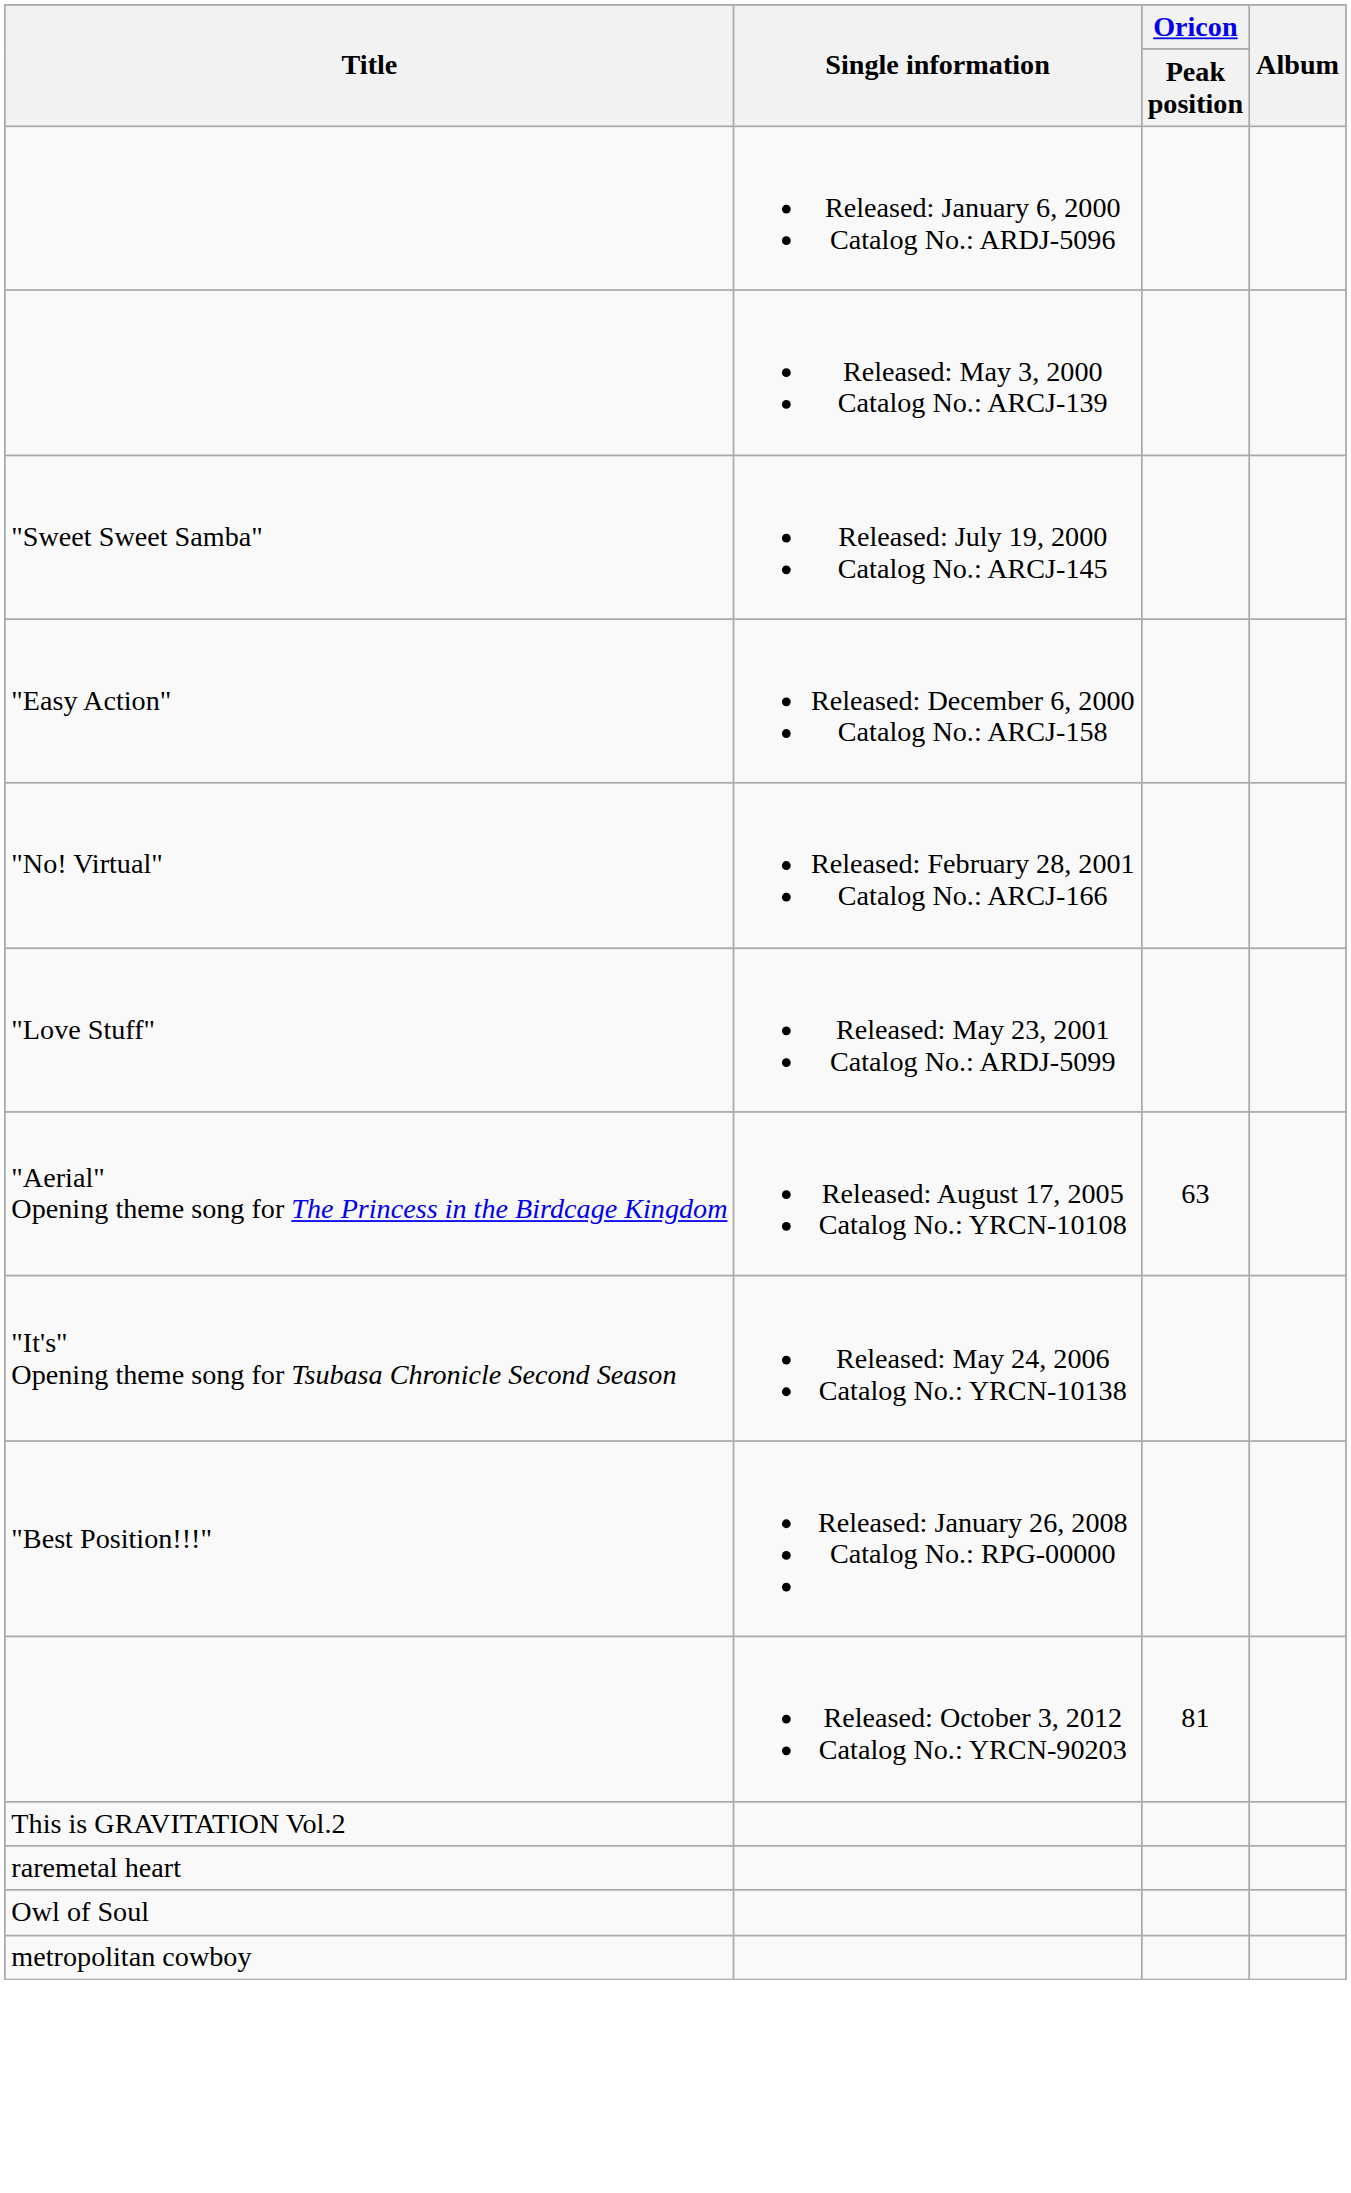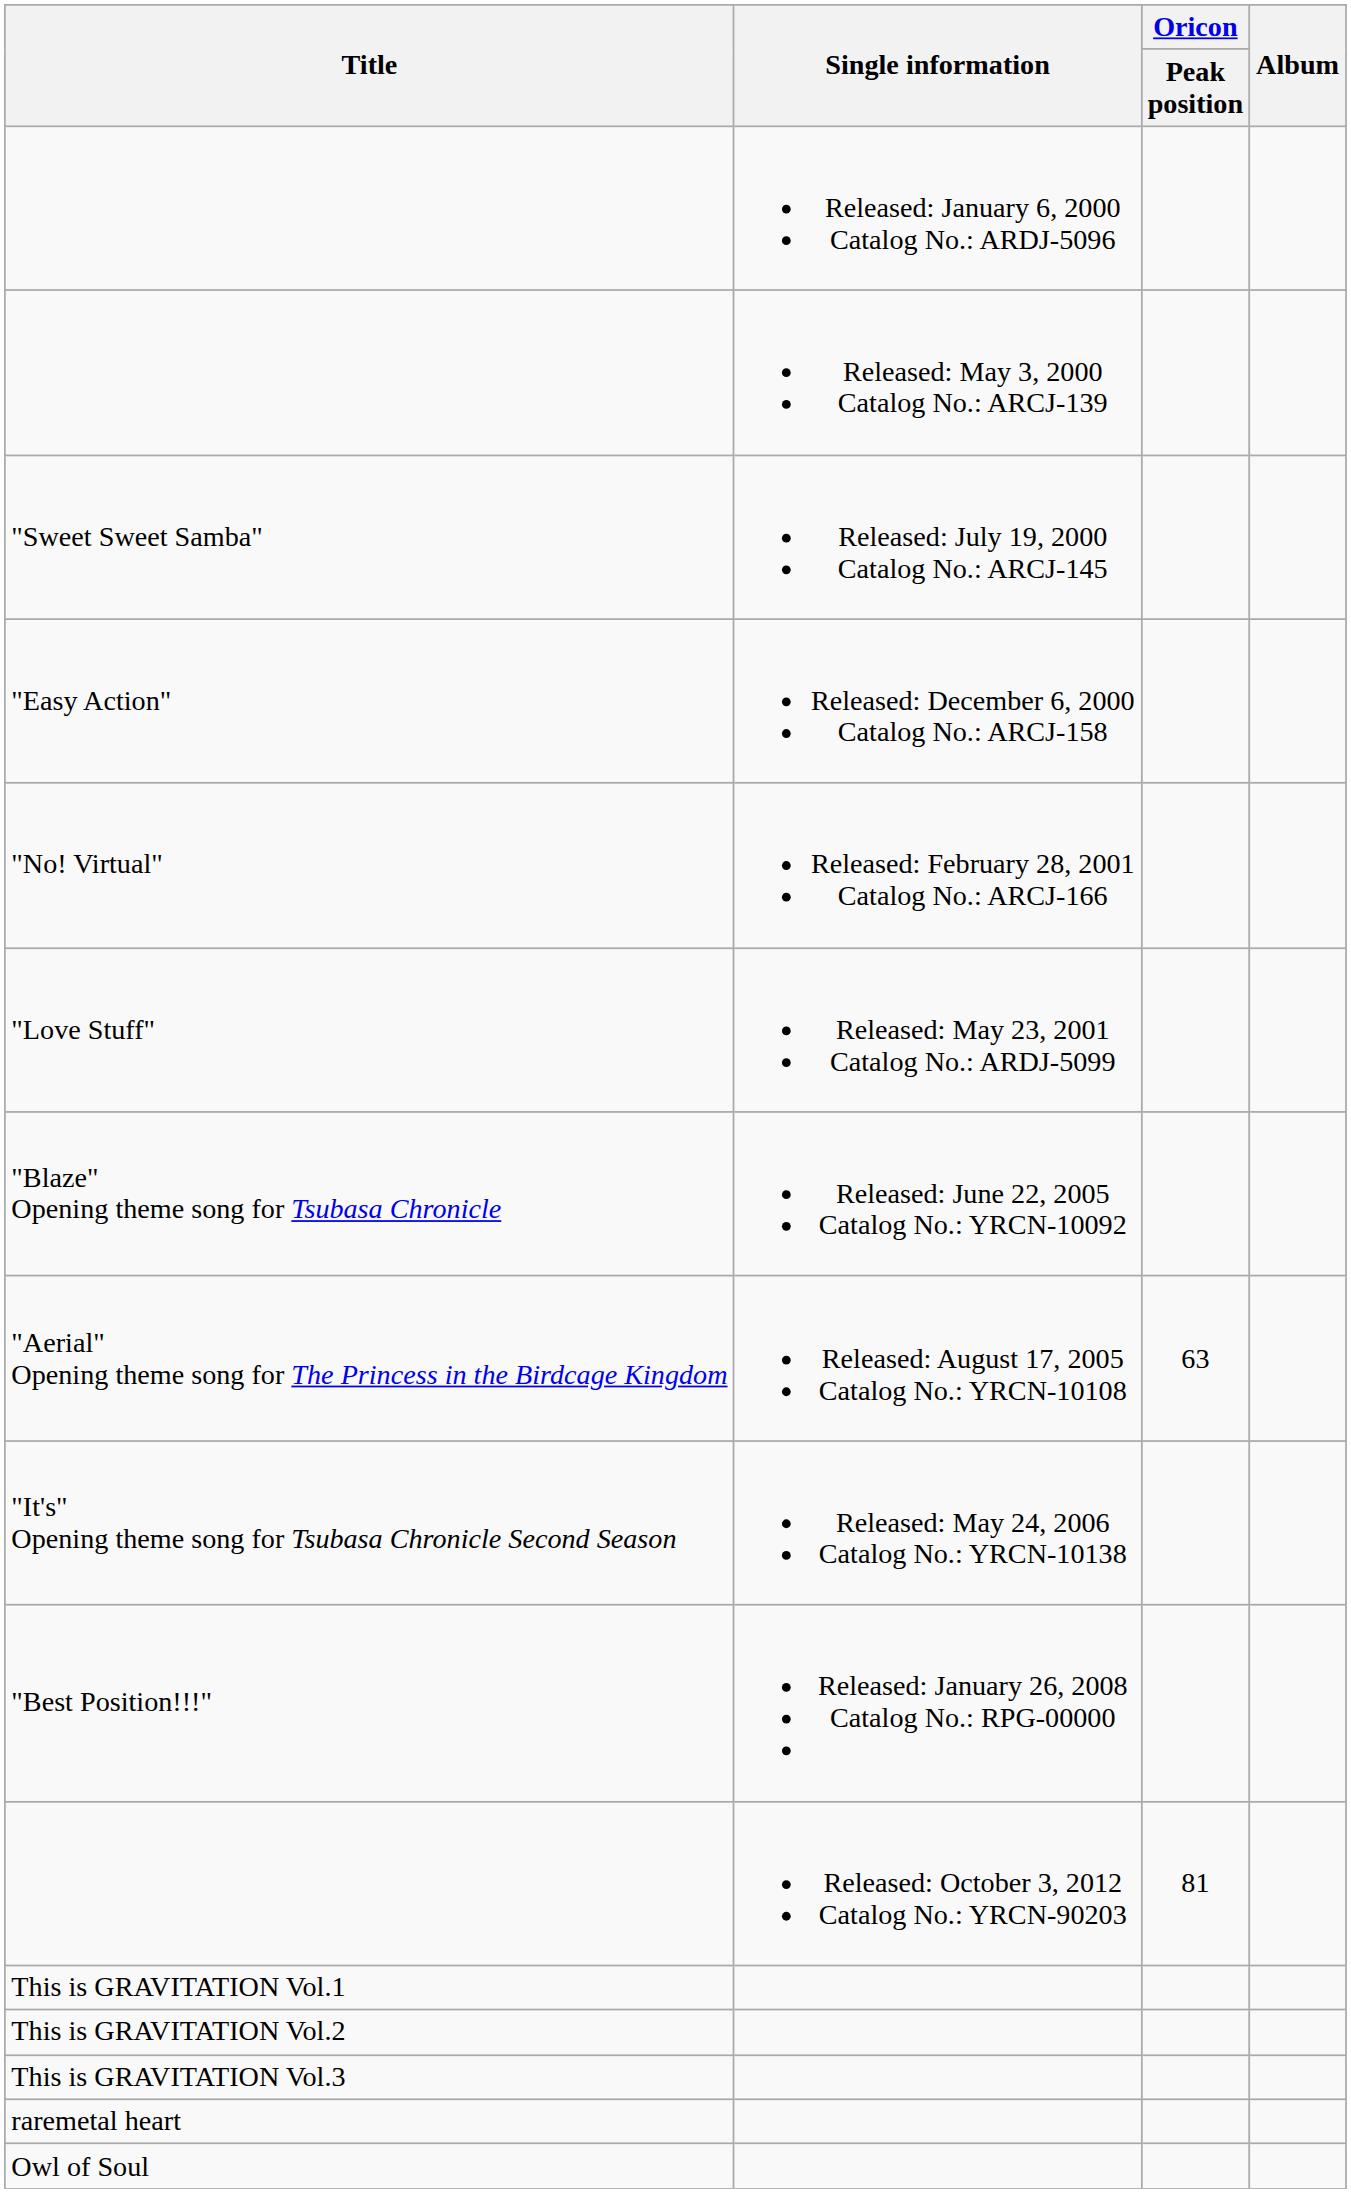+ row: "Blaze" Opening theme song for Tsubasa Chronicle | Released: June 22, 2005 Catalog No.: YRCN-10092
+ row: This is GRAVITATION Vol.1
+ row: This is GRAVITATION Vol.3
- row: metropolitan cowboy
